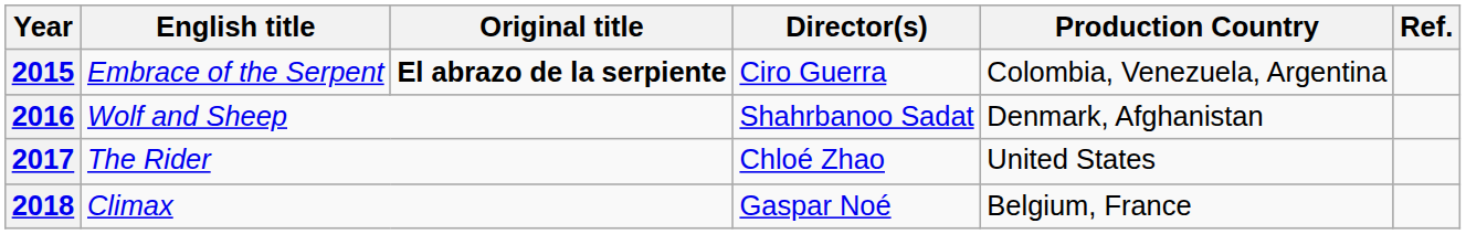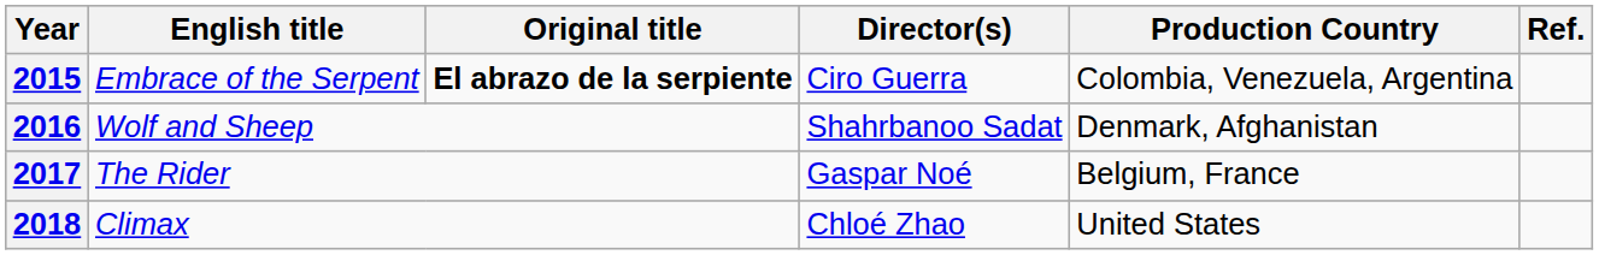2017 | Director(s): Chloé Zhao -> Gaspar Noé
2017 | Production Country: United States -> Belgium, France
2018 | Director(s): Gaspar Noé -> Chloé Zhao
2018 | Production Country: Belgium, France -> United States
